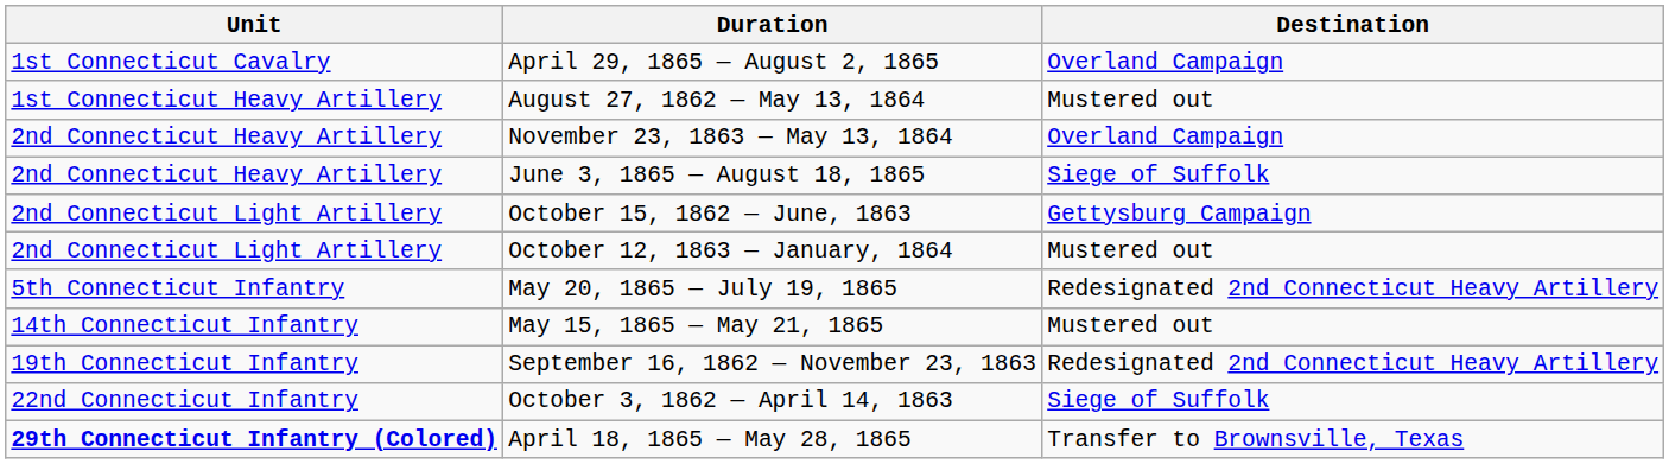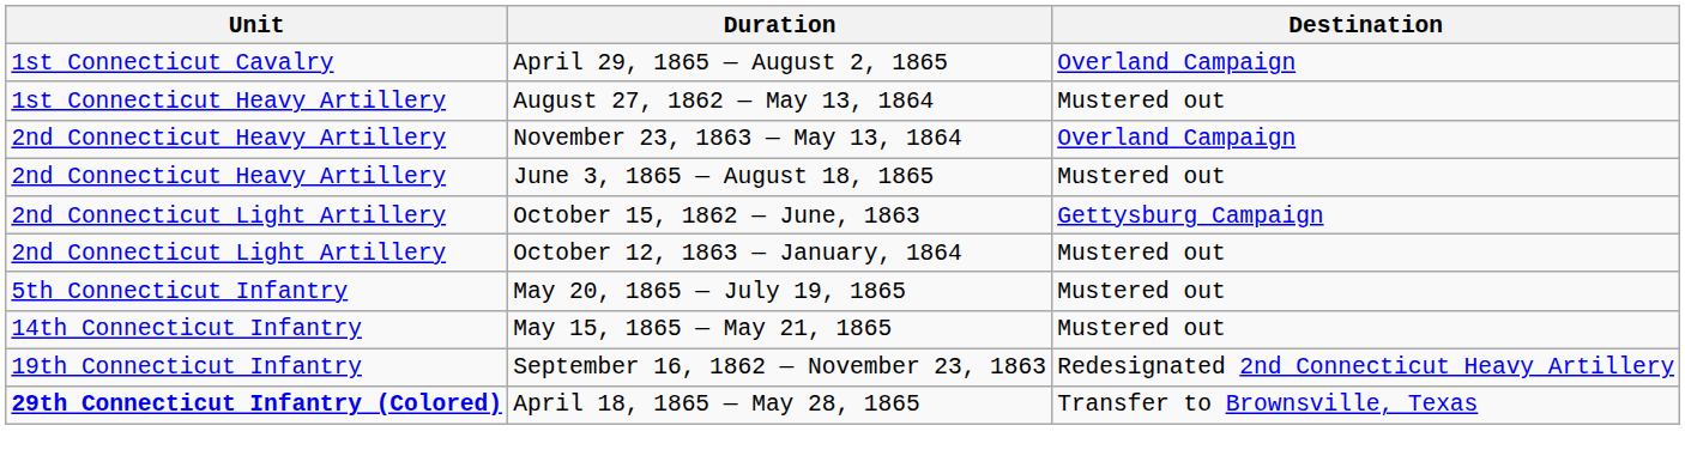June 3, 1865 — August 18, 1865 | Destination: Siege of Suffolk -> Mustered out
May 20, 1865 — July 19, 1865 | Destination: Redesignated 2nd Connecticut Heavy Artillery -> Mustered out
- row: 22nd Connecticut Infantry | October 3, 1862 — April 14, 1863 | Siege of Suffolk
